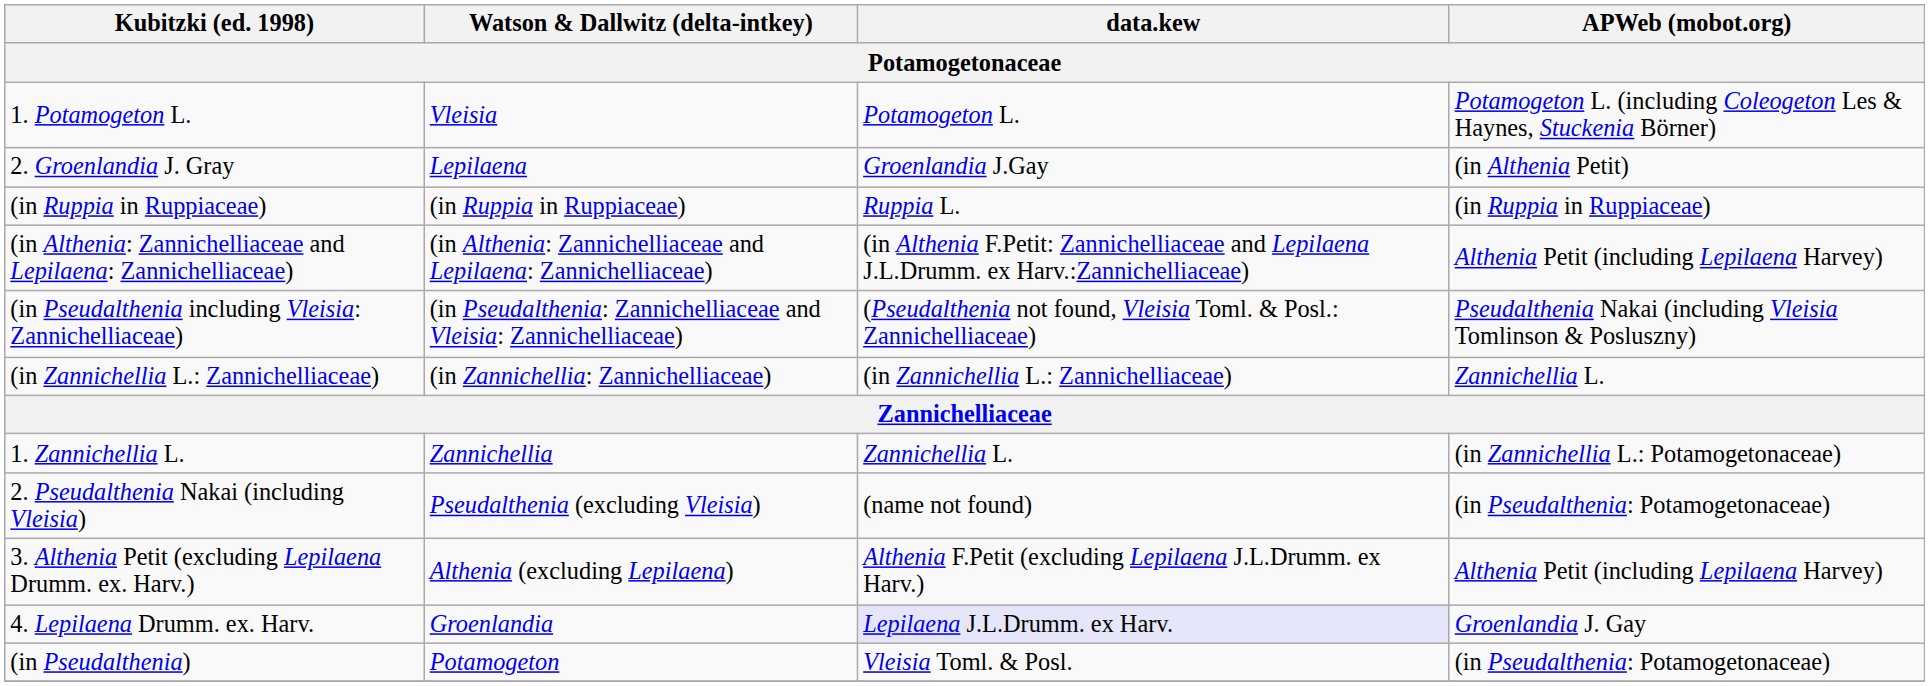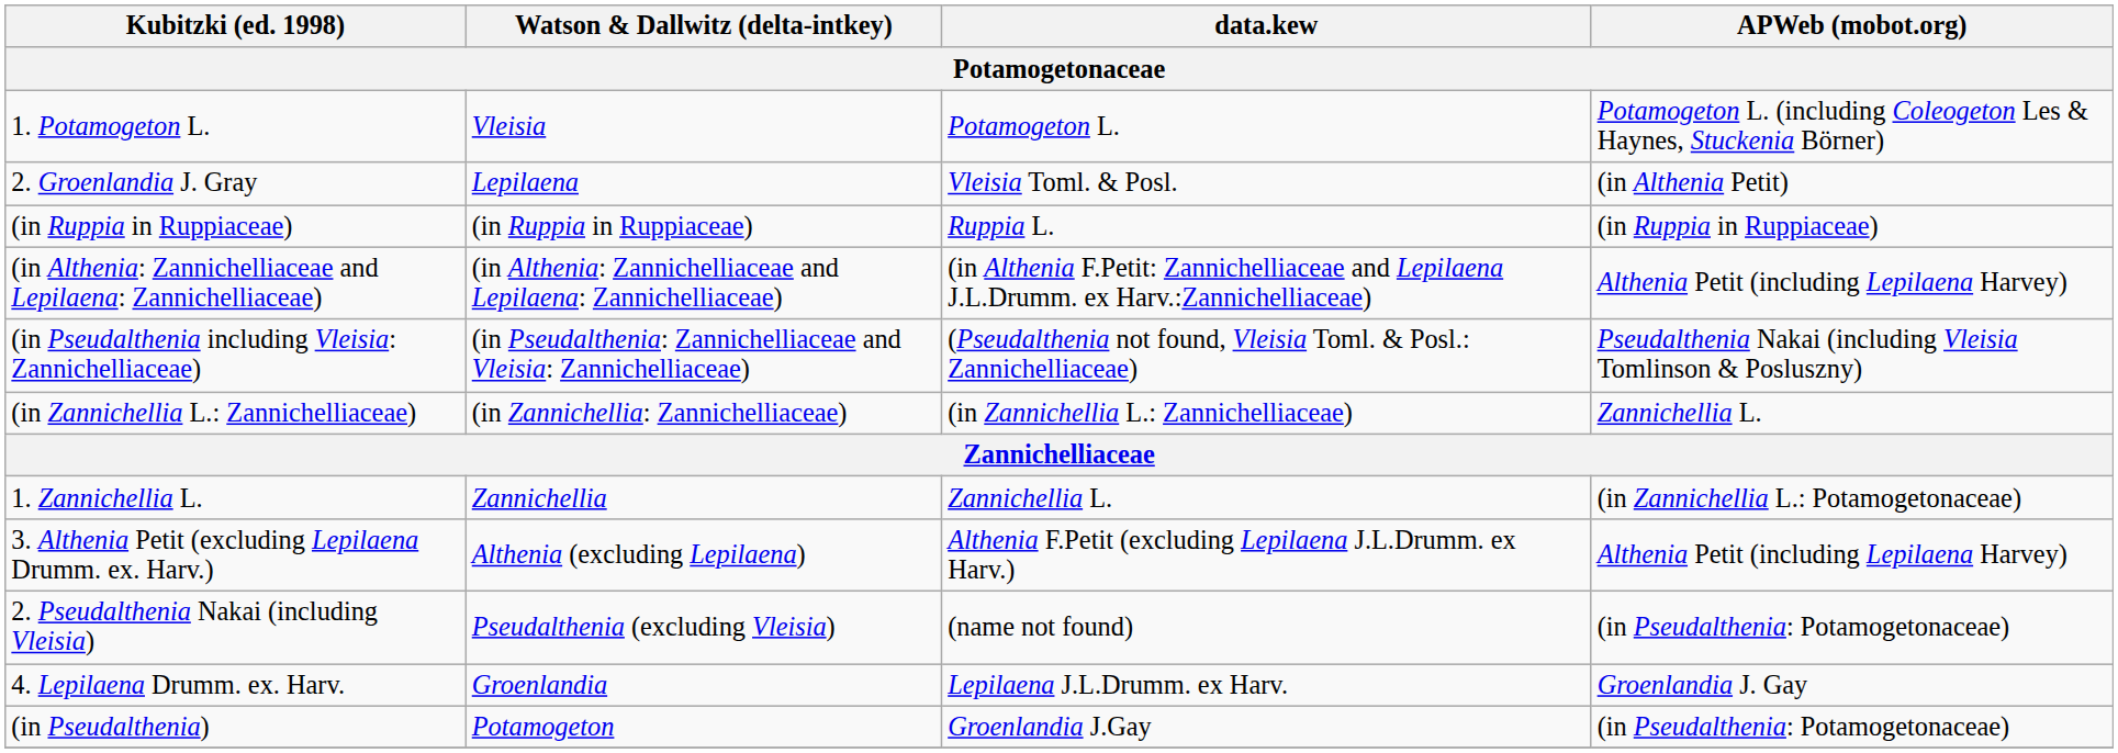2. Groenlandia J. Gray | data.kew: Groenlandia J.Gay -> Vleisia Toml. & Posl.
rows swapped: 2. Pseudalthenia Nakai (including Vleisia) <-> 3. Althenia Petit (excluding Lepilaena Drumm. ex. Harv.)
4. Lepilaena Drumm. ex. Harv. | data.kew: lavender background -> no background
(in Pseudalthenia) | data.kew: Vleisia Toml. & Posl. -> Groenlandia J.Gay
